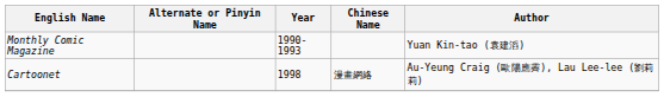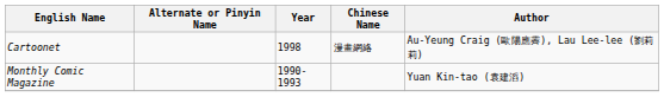rows swapped: Cartoonet <-> Monthly Comic Magazine
